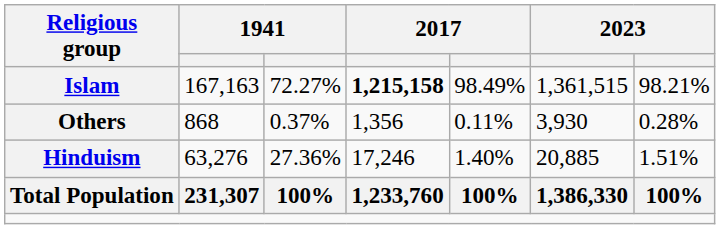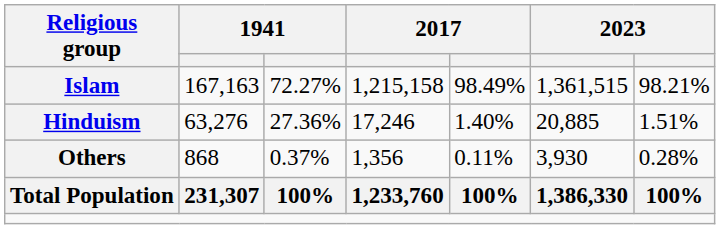Islam | column 4: bold -> normal
rows swapped: Hinduism <-> Others
